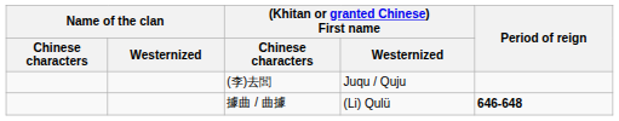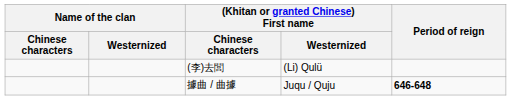(李)去閭 | (Khitan or granted Chinese) First name / Westernized: Juqu / Quju -> (Li) Qulü
據曲 / 曲據 | (Khitan or granted Chinese) First name / Westernized: (Li) Qulü -> Juqu / Quju
